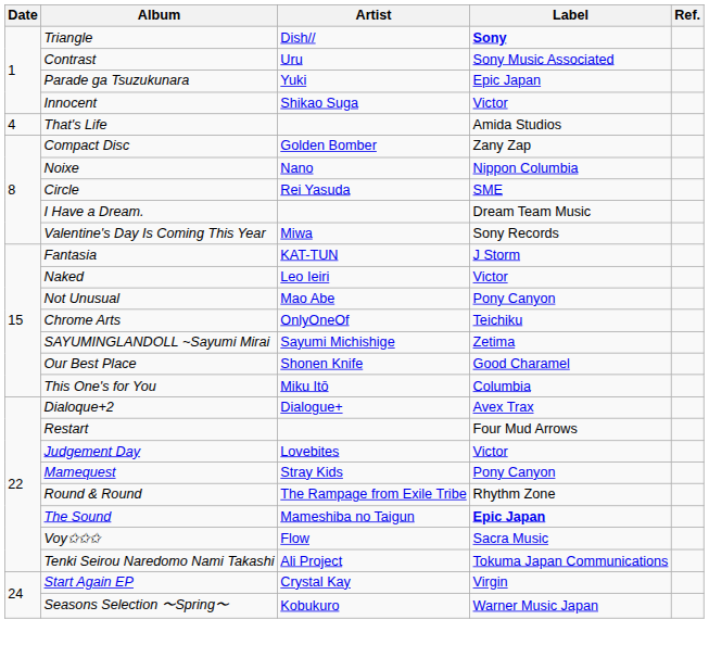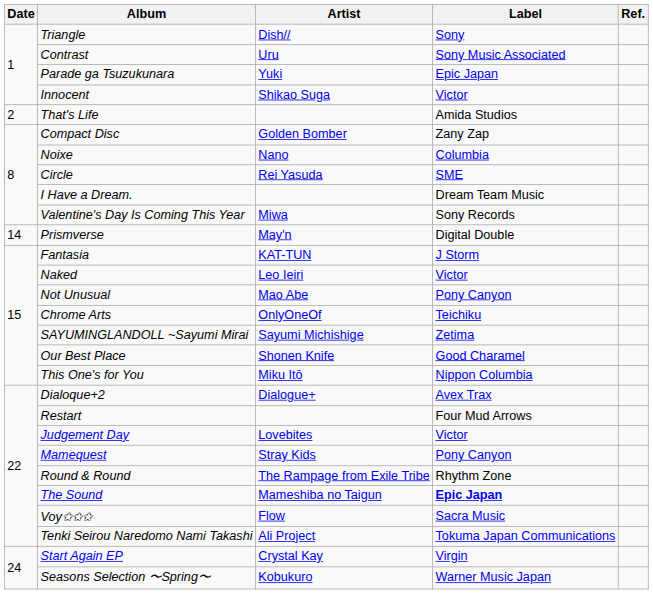Triangle | Label: bold -> normal
That's Life | Date: 4 -> 2
Noixe | Label: Nippon Columbia -> Columbia
+ row: 14 | Prismverse | May'n | Digital Double
This One's for You | Label: Columbia -> Nippon Columbia
